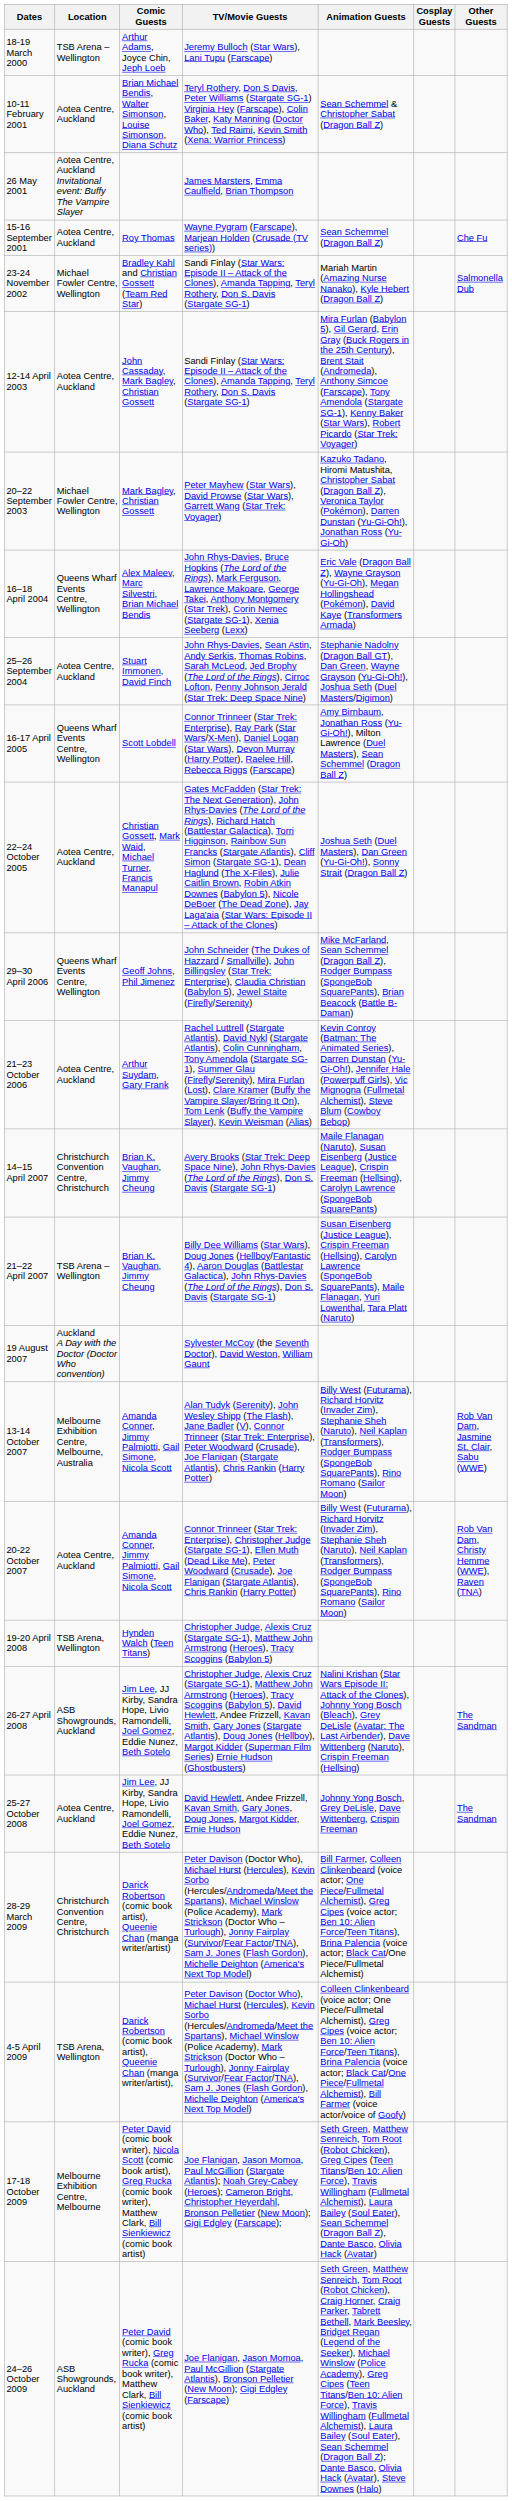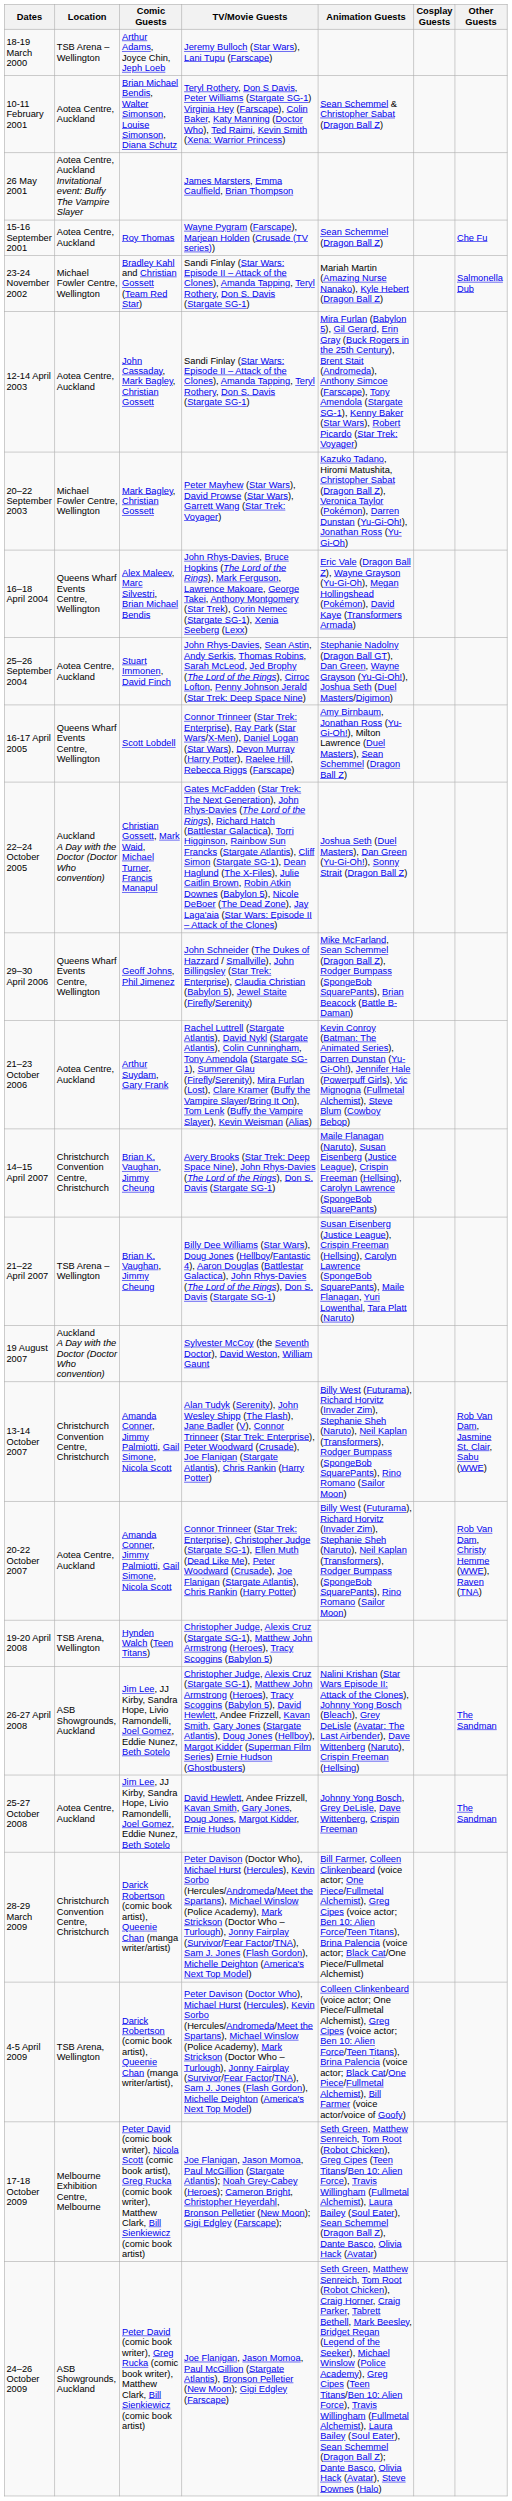22–24 October 2005 | Location: Aotea Centre, Auckland -> Auckland A Day with the Doctor (Doctor Who convention)
13-14 October 2007 | Location: Melbourne Exhibition Centre, Melbourne, Australia -> Christchurch Convention Centre, Christchurch
